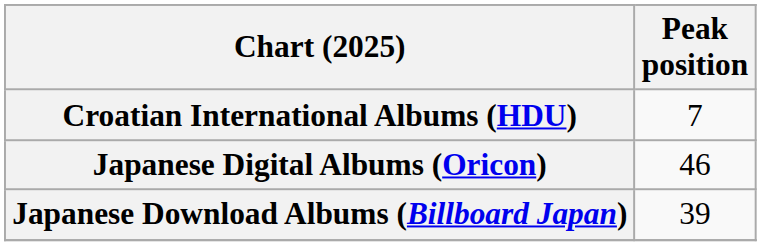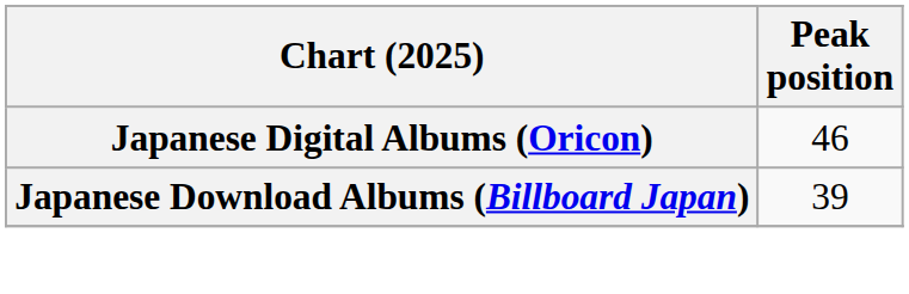- row: Croatian International Albums (HDU) | 7
